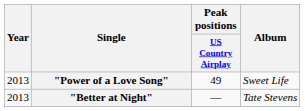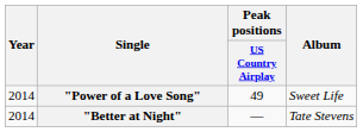"Power of a Love Song" | Year: 2013 -> 2014
"Better at Night" | Year: 2013 -> 2014
